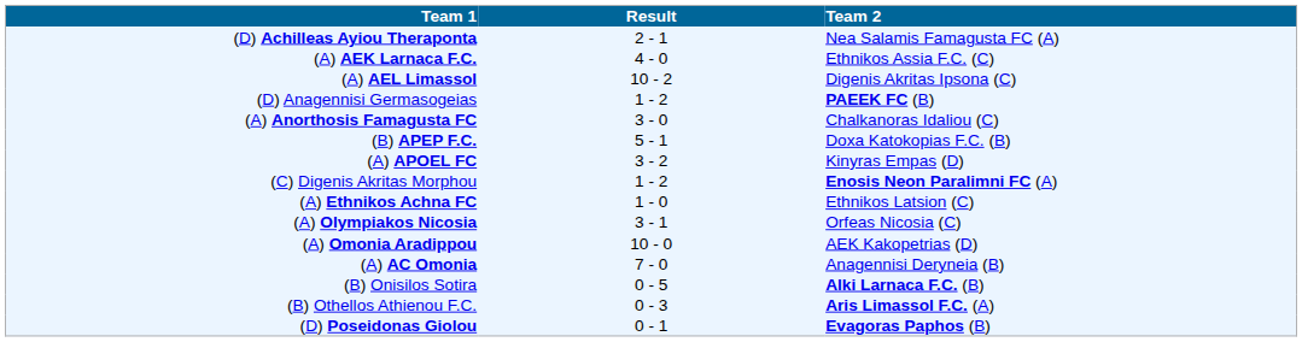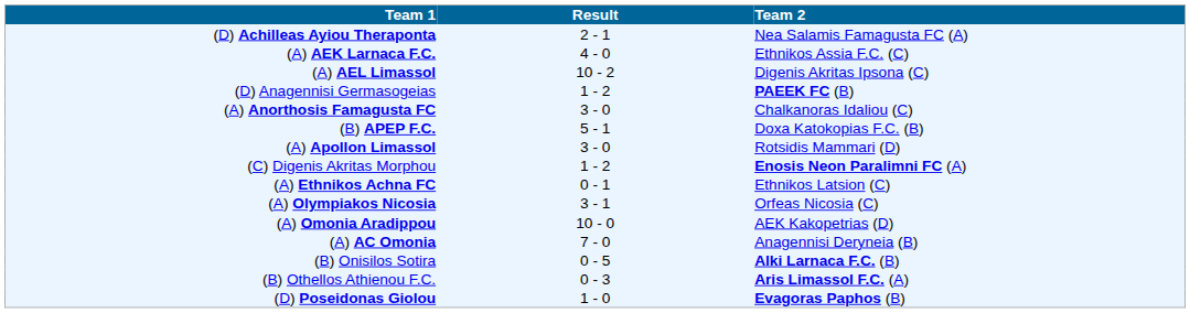- row: (A) APOEL FC | 3 - 2 | Kinyras Empas (D)
+ row: (A) Apollon Limassol | 3 - 0 | Rotsidis Mammari (D)
(A) Ethnikos Achna FC | Result: 1 - 0 -> 0 - 1
(D) Poseidonas Giolou | Result: 0 - 1 -> 1 - 0
